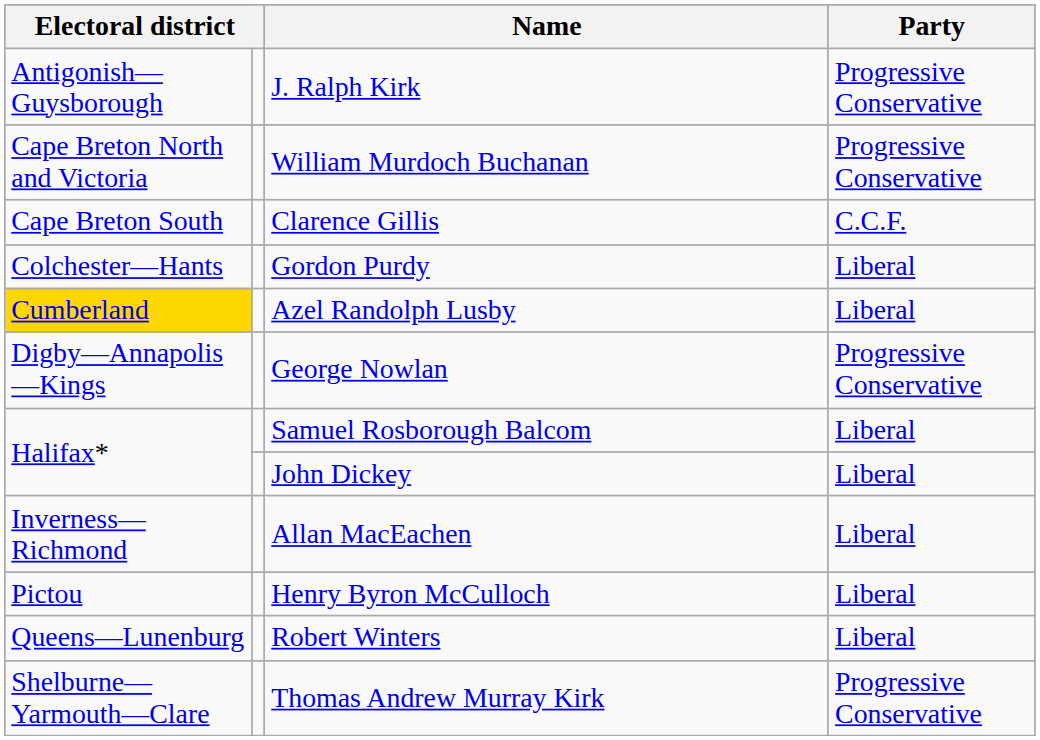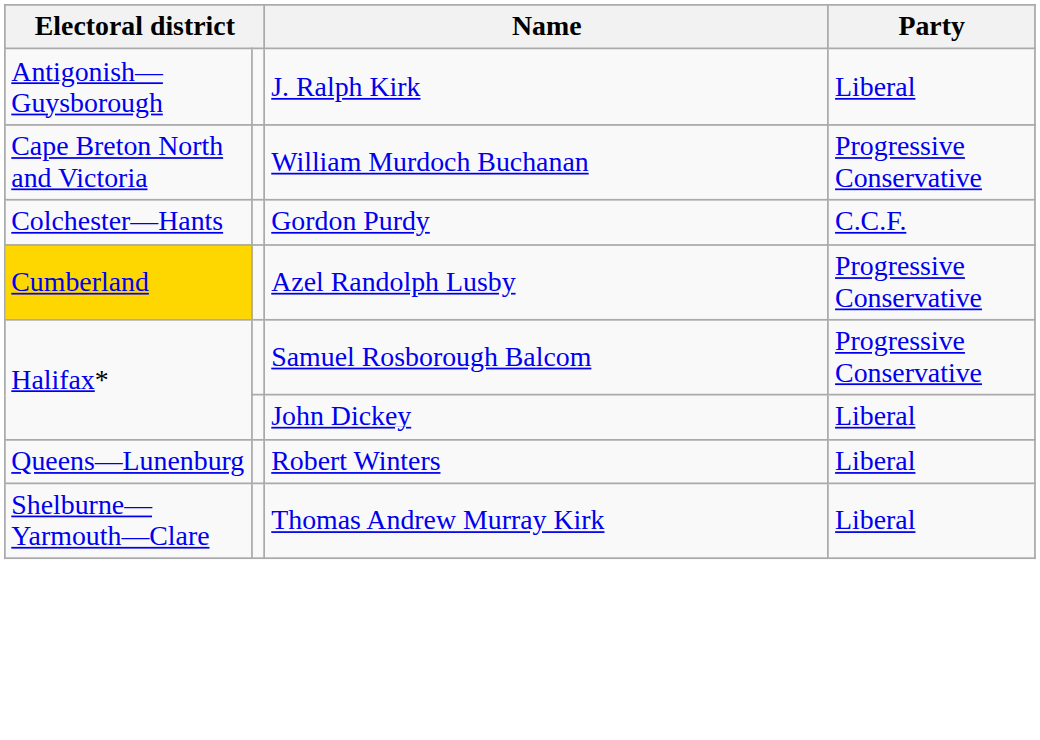J. Ralph Kirk | Party: Progressive Conservative -> Liberal
- row: Cape Breton South | Clarence Gillis | C.C.F.
Gordon Purdy | Party: Liberal -> C.C.F.
Azel Randolph Lusby | Party: Liberal -> Progressive Conservative
- row: Digby—Annapolis—Kings | George Nowlan | Progressive Conservative
Samuel Rosborough Balcom | Party: Liberal -> Progressive Conservative
- row: Inverness—Richmond | Allan MacEachen | Liberal
- row: Pictou | Henry Byron McCulloch | Liberal
Thomas Andrew Murray Kirk | Party: Progressive Conservative -> Liberal
